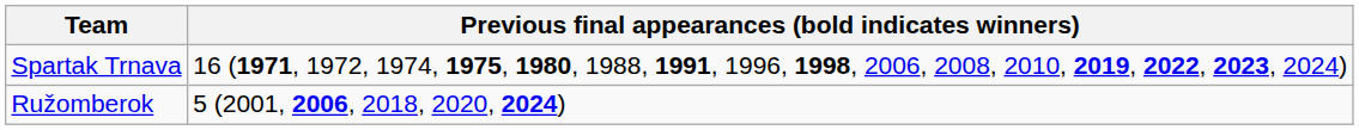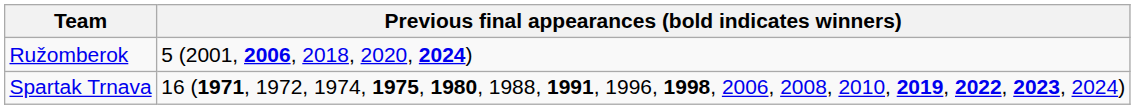rows swapped: Ružomberok <-> Spartak Trnava
